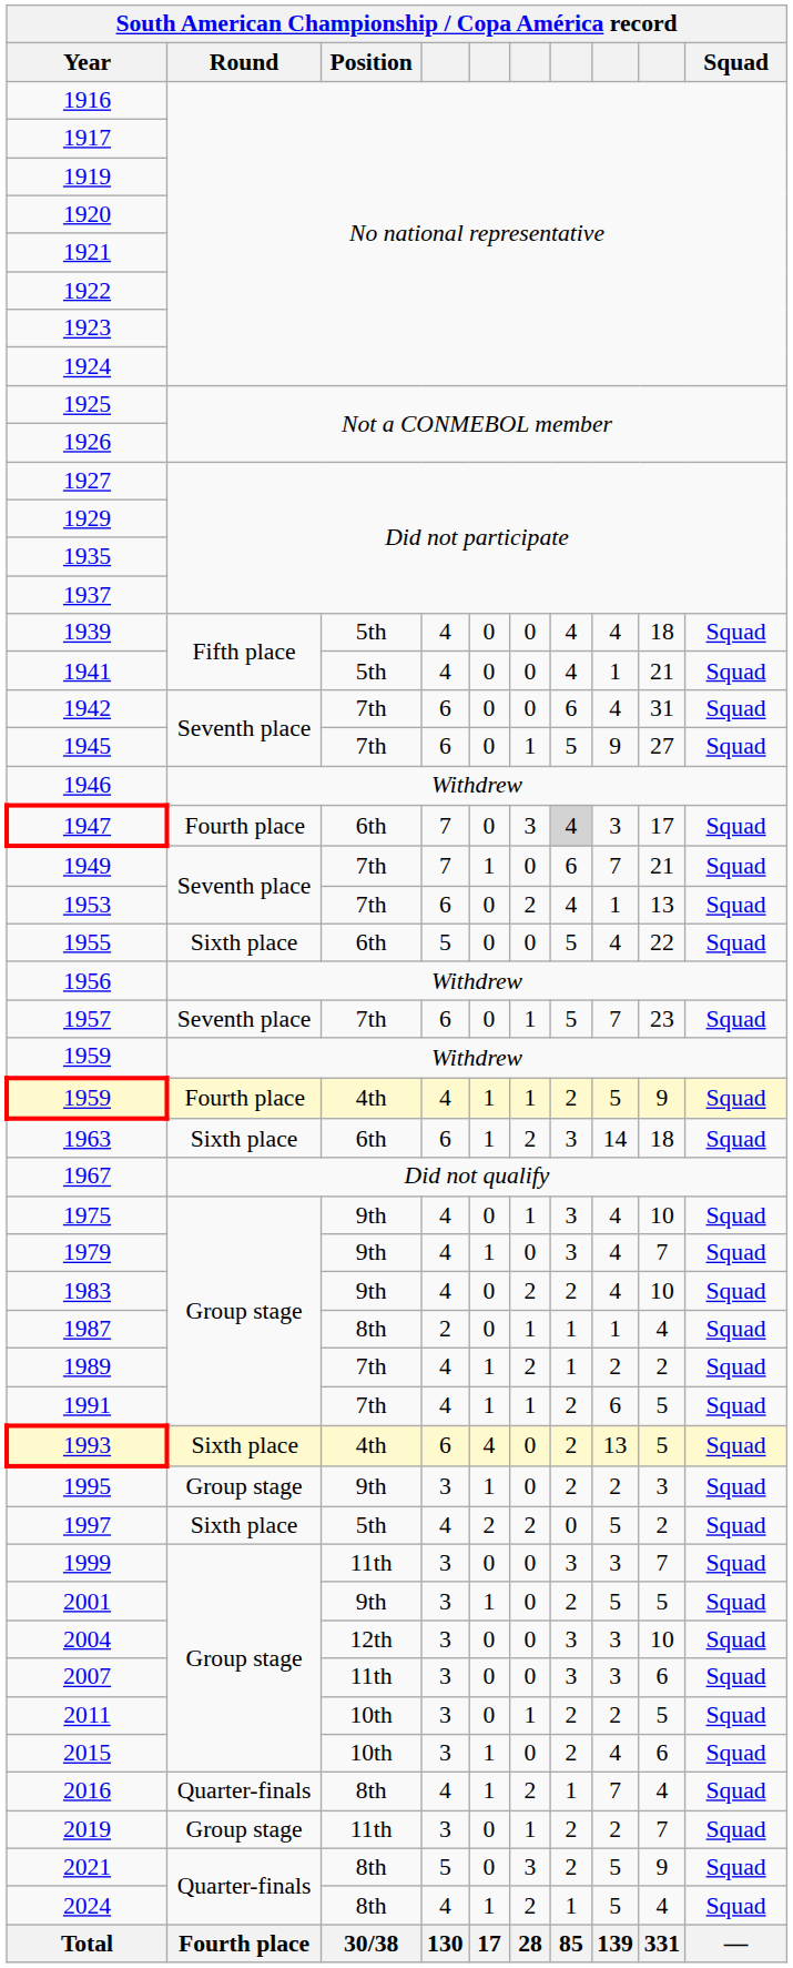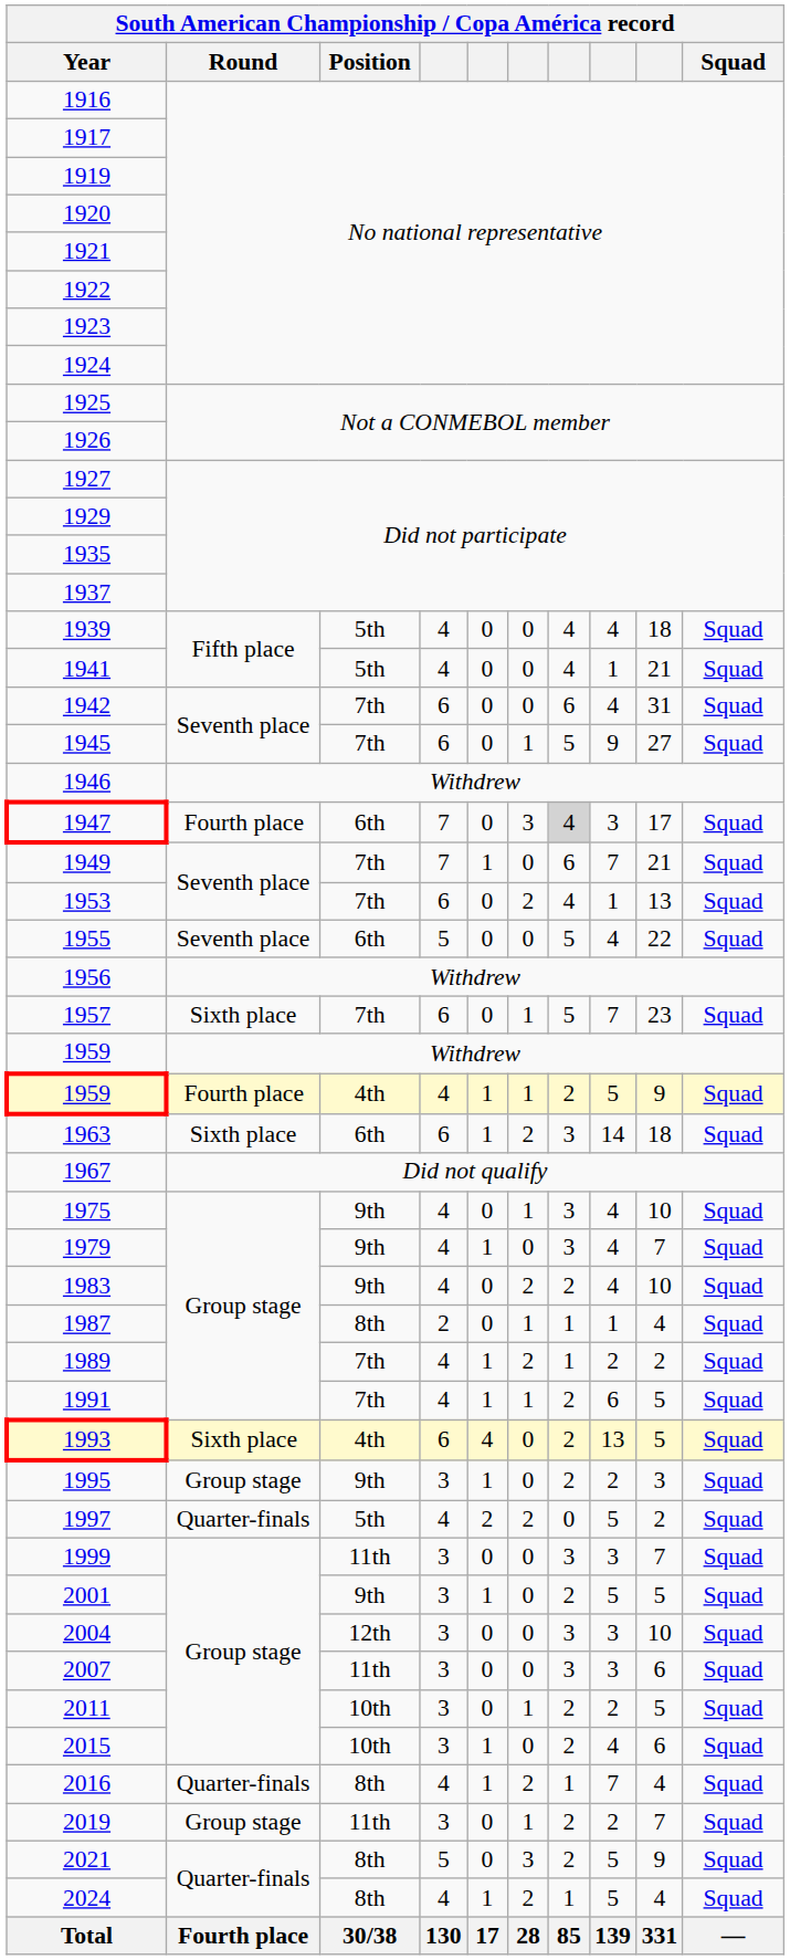1955 | Round: Sixth place -> Seventh place
1957 | Round: Seventh place -> Sixth place
1997 | Round: Sixth place -> Quarter-finals
